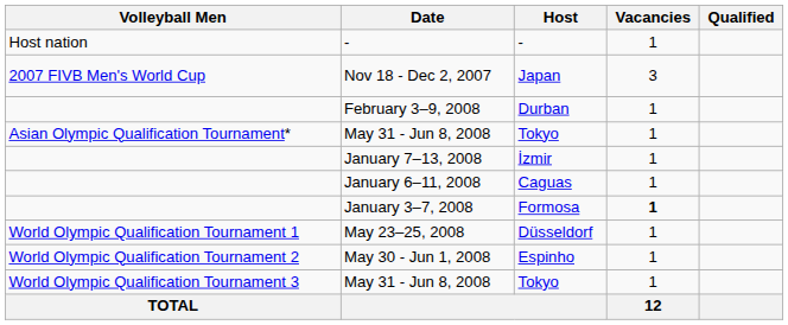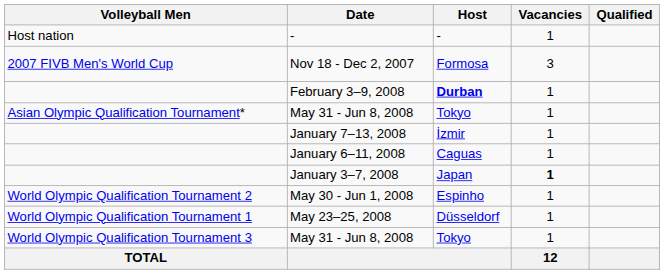Nov 18 - Dec 2, 2007 | Host: Japan -> Formosa
February 3–9, 2008 | Host: normal -> bold
January 3–7, 2008 | Host: Formosa -> Japan
rows swapped: May 23–25, 2008 <-> May 30 - Jun 1, 2008
